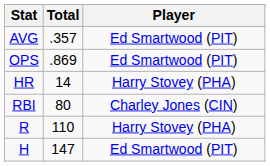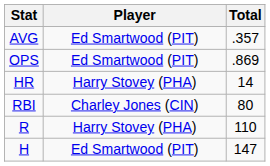columns swapped: Player <-> Total
